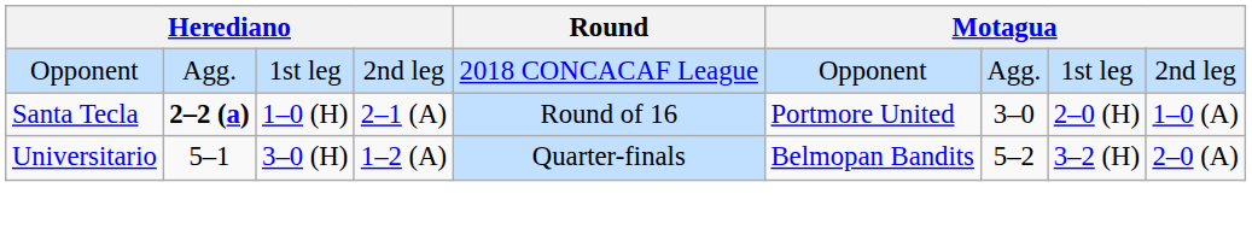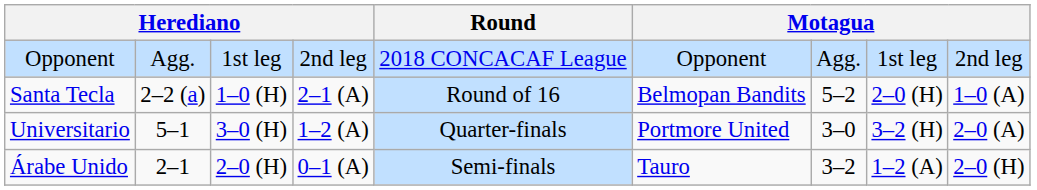Santa Tecla | column 2: bold -> normal
Santa Tecla | column 6: Portmore United -> Belmopan Bandits
Santa Tecla | column 7: 3–0 -> 5–2
Universitario | column 6: Belmopan Bandits -> Portmore United
Universitario | column 7: 5–2 -> 3–0
+ row: Árabe Unido | 2–1 | 2–0 (H) | 0–1 (A) | Semi-finals | Tauro | 3–2 | 1–2 (A) | 2–0 (H)
